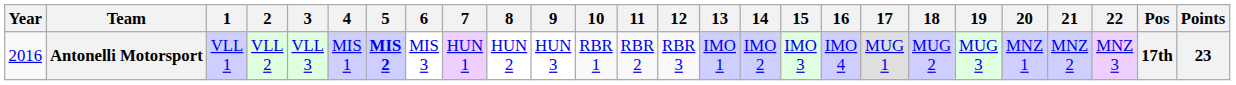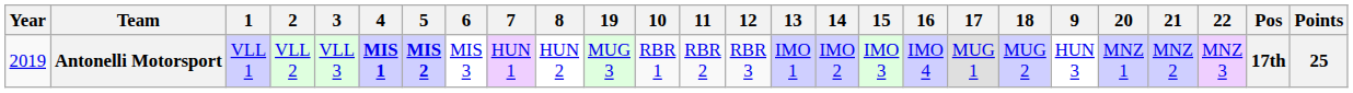columns swapped: 9 <-> 19
Antonelli Motorsport | Year: 2016 -> 2019
Antonelli Motorsport | 4: normal -> bold
Antonelli Motorsport | Points: 23 -> 25
